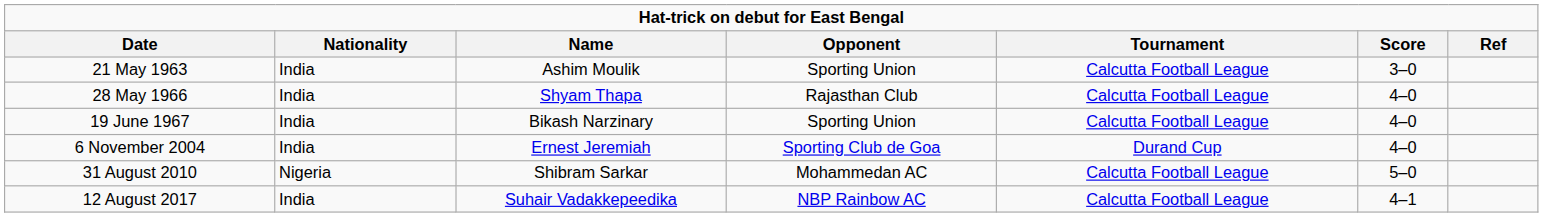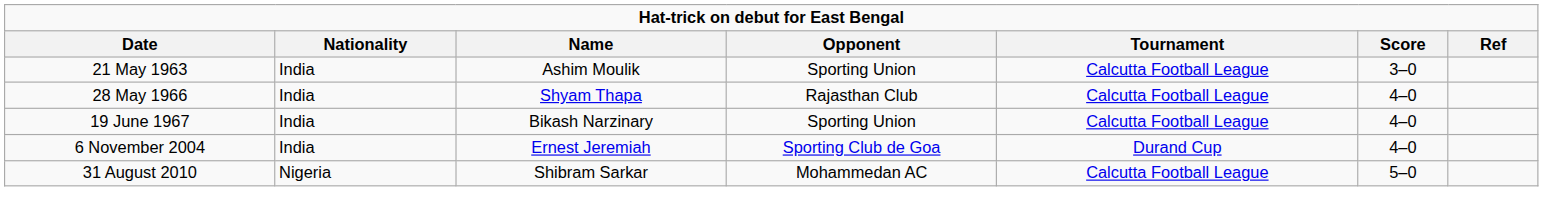- row: 12 August 2017 | India | Suhair Vadakkepeedika | NBP Rainbow AC | Calcutta Football League | 4–1
